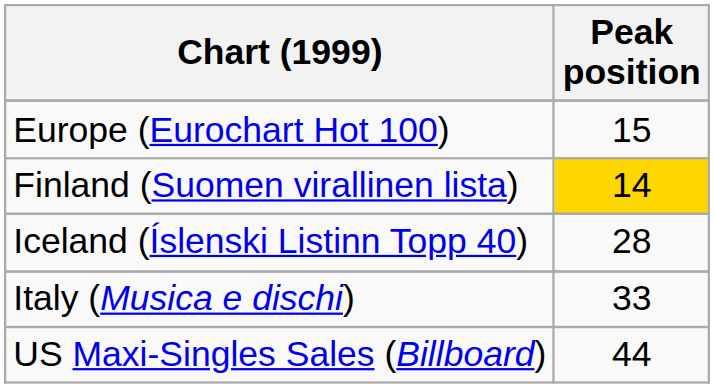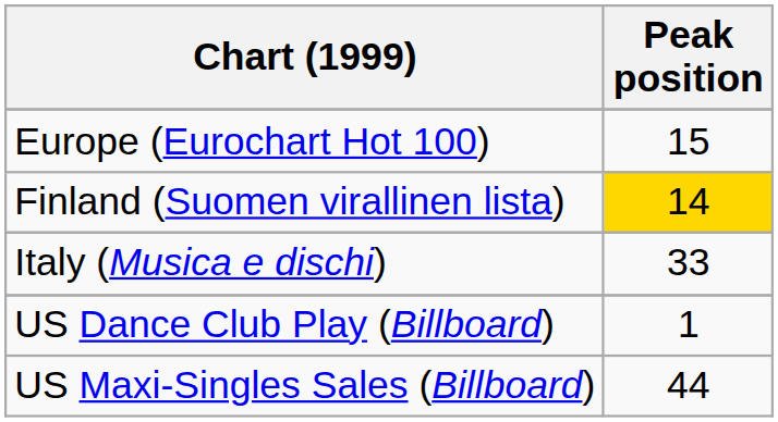- row: Iceland (Íslenski Listinn Topp 40) | 28
+ row: US Dance Club Play (Billboard) | 1
